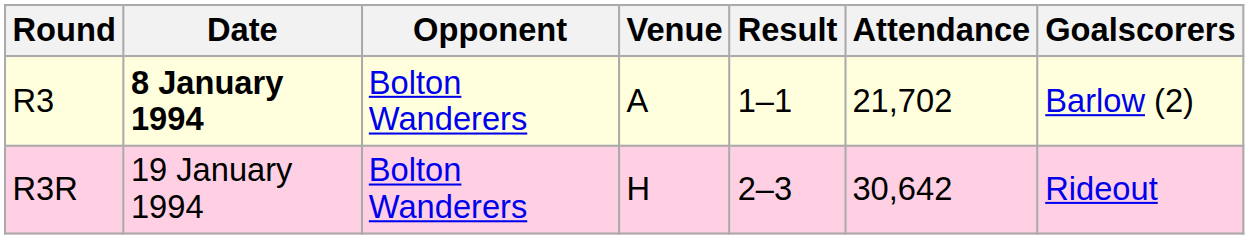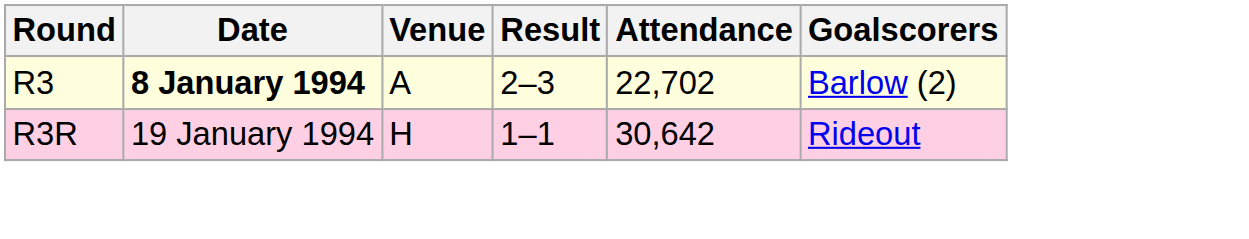- column: Opponent | Bolton Wanderers | Bolton Wanderers
R3 | Result: 1–1 -> 2–3
R3 | Attendance: 21,702 -> 22,702
R3R | Result: 2–3 -> 1–1
